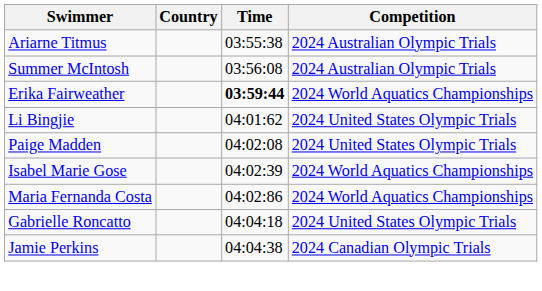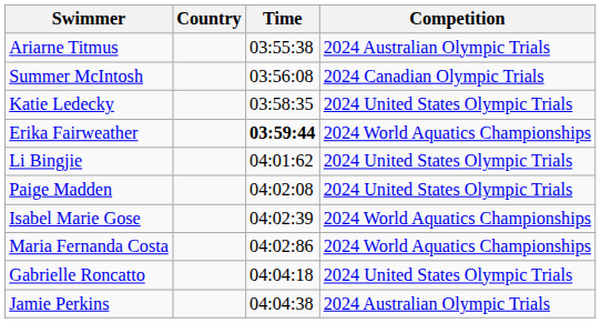Summer McIntosh | Competition: 2024 Australian Olympic Trials -> 2024 Canadian Olympic Trials
+ row: Katie Ledecky | 03:58:35 | 2024 United States Olympic Trials
Jamie Perkins | Competition: 2024 Canadian Olympic Trials -> 2024 Australian Olympic Trials
